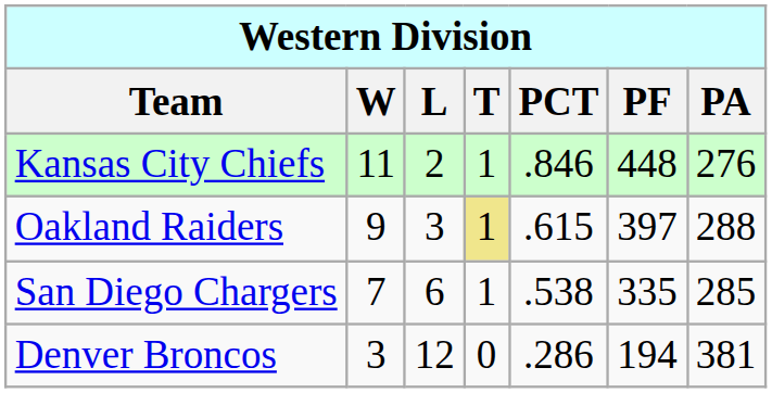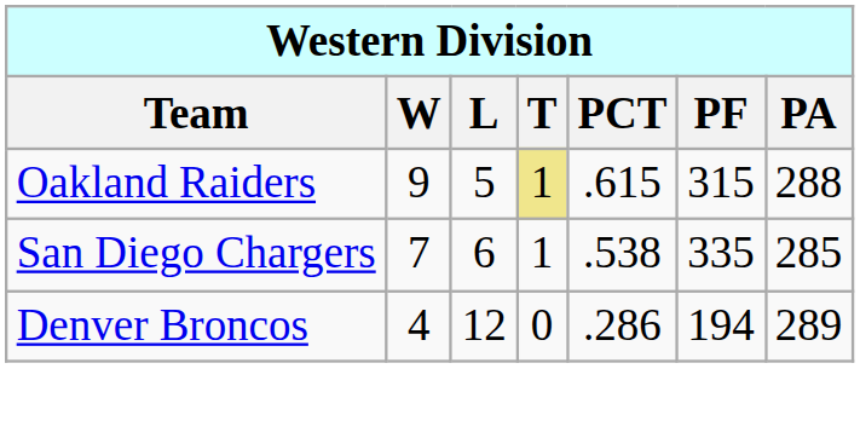- row: Kansas City Chiefs | 11 | 2 | 1 | .846 | 448 | 276
Oakland Raiders | L: 3 -> 5
Oakland Raiders | PF: 397 -> 315
Denver Broncos | W: 3 -> 4
Denver Broncos | PA: 381 -> 289
